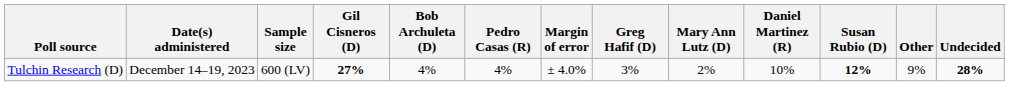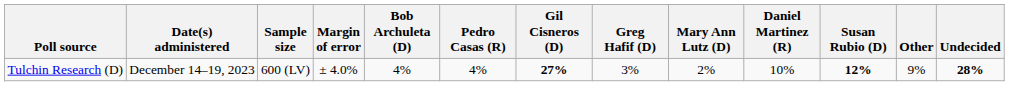columns swapped: Margin of error <-> Gil Cisneros (D)
